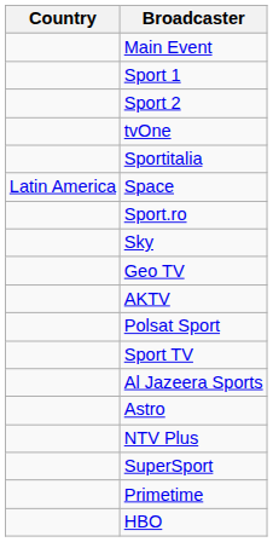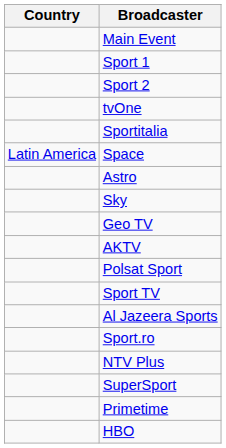rows swapped: Astro <-> Sport.ro
